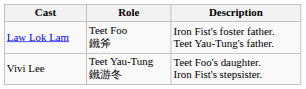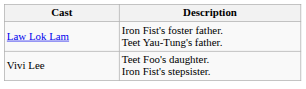- column: Role | Teet Foo 鐵斧 | Teet Yau-Tung 鐵游冬
